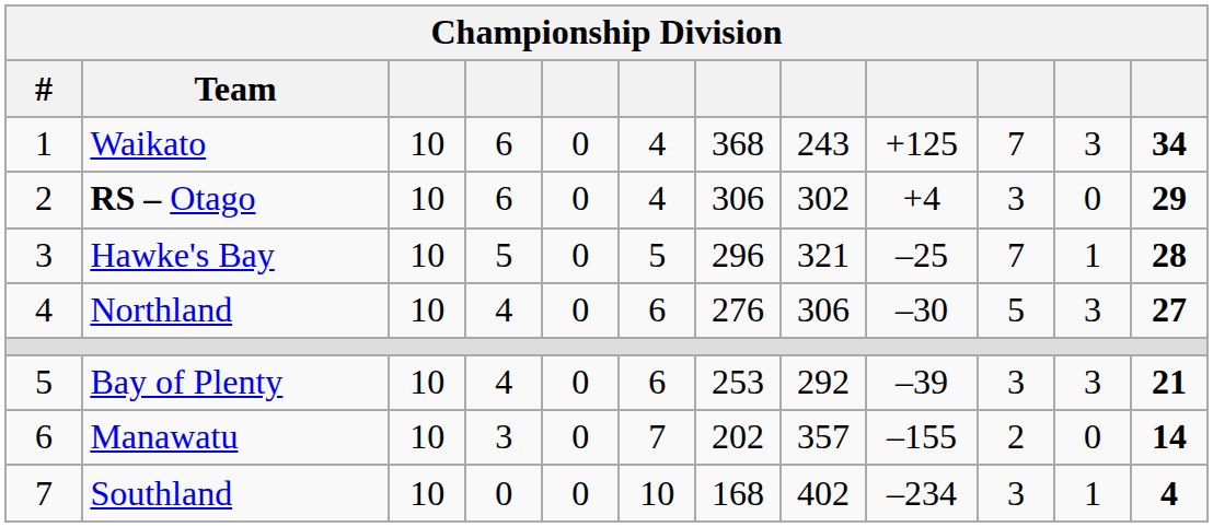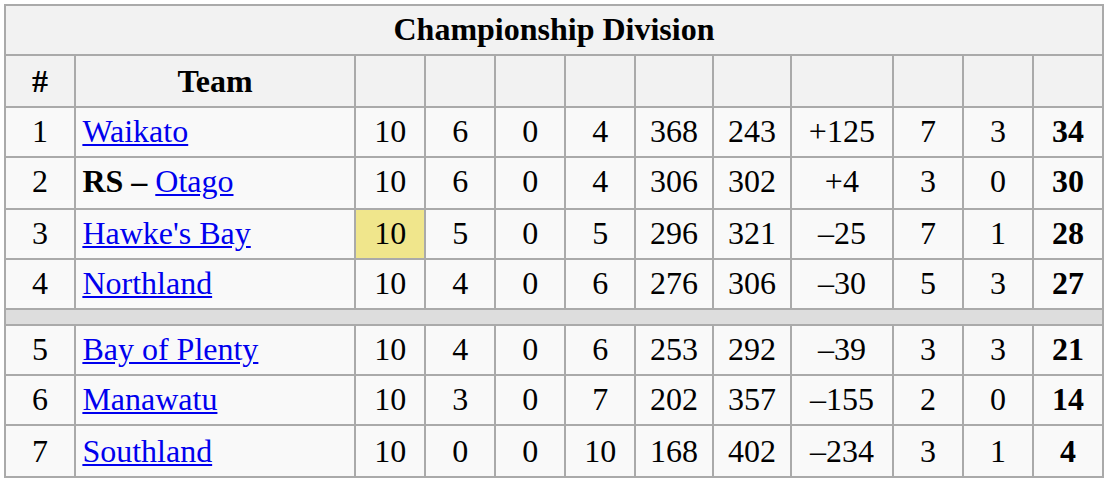RS – Otago | column 12: 29 -> 30
Hawke's Bay | column 3: no background -> khaki background
